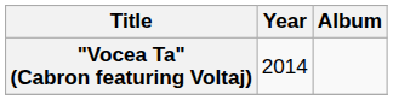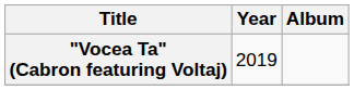"Vocea Ta" (Cabron featuring Voltaj) | Year: 2014 -> 2019
